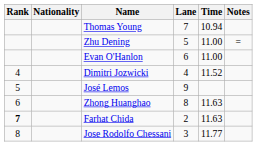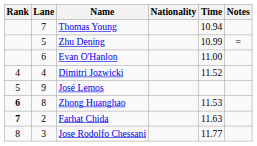columns swapped: Lane <-> Nationality
Zhu Dening | Time: 11.00 -> 10.99
Zhong Huanghao | Rank: normal -> bold
Zhong Huanghao | Time: 11.63 -> 11.53
